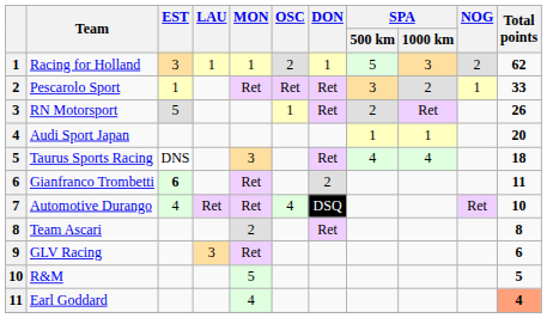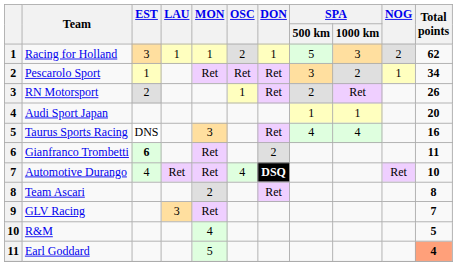Pescarolo Sport | Total points: 33 -> 34
RN Motorsport | EST: 5 -> 2
Taurus Sports Racing | Total points: 18 -> 16
Automotive Durango | DON: normal -> bold
GLV Racing | Total points: 6 -> 7
R&M | MON: 5 -> 4
Earl Goddard | MON: 4 -> 5
